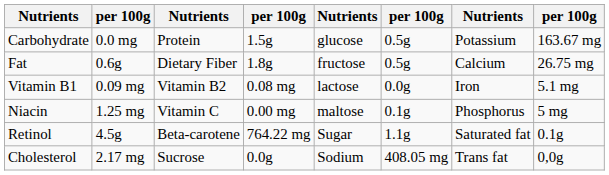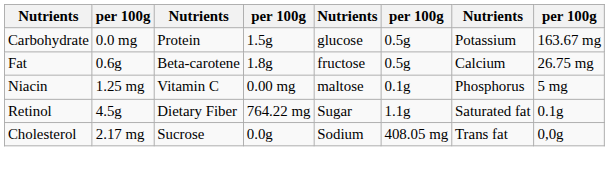Fat | column 3: Dietary Fiber -> Beta-carotene
- row: Vitamin B1 | 0.09 mg | Vitamin B2 | 0.08 mg | lactose | 0.0g | Iron | 5.1 mg
Retinol | column 3: Beta-carotene -> Dietary Fiber
